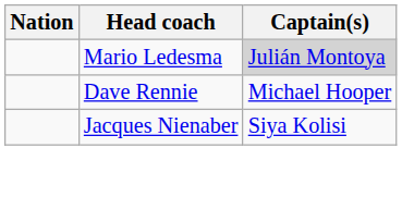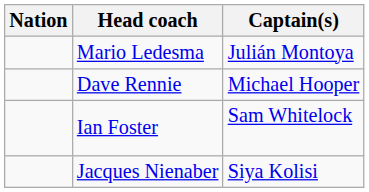Mario Ledesma | Captain(s): lightgrey background -> no background
+ row: Ian Foster | Sam Whitelock
